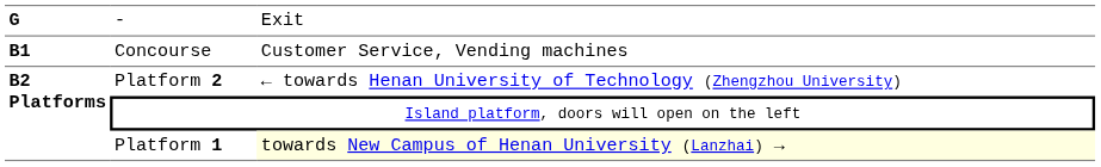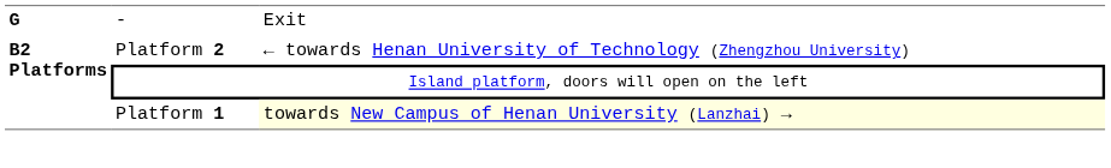- row: B1 | Concourse | Customer Service, Vending machines
